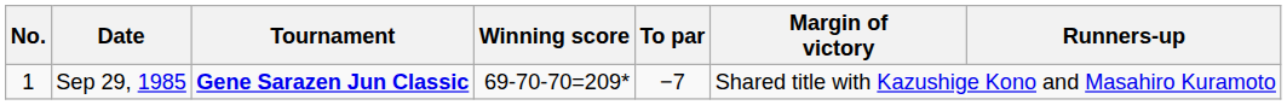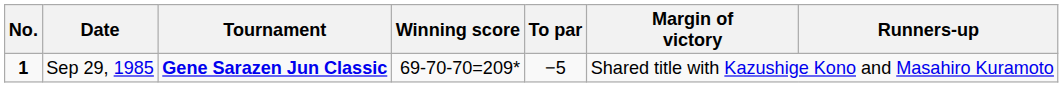Sep 29, 1985 | No.: normal -> bold
Sep 29, 1985 | To par: −7 -> −5
